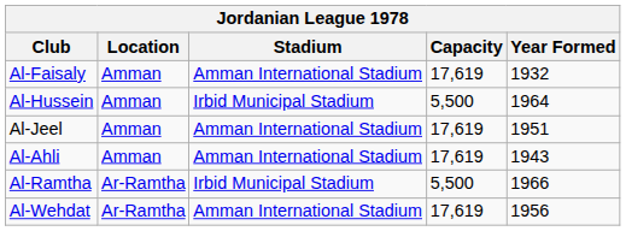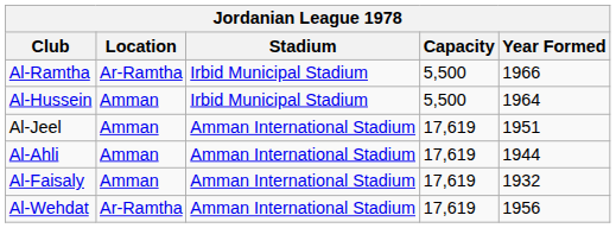rows swapped: Al-Faisaly <-> Al-Ramtha
Al-Ahli | Year Formed: 1943 -> 1944
